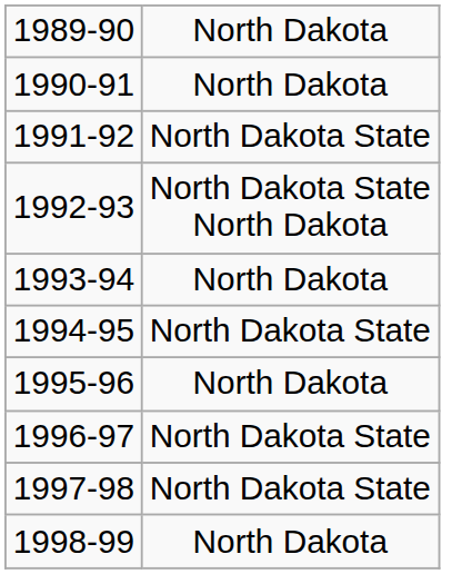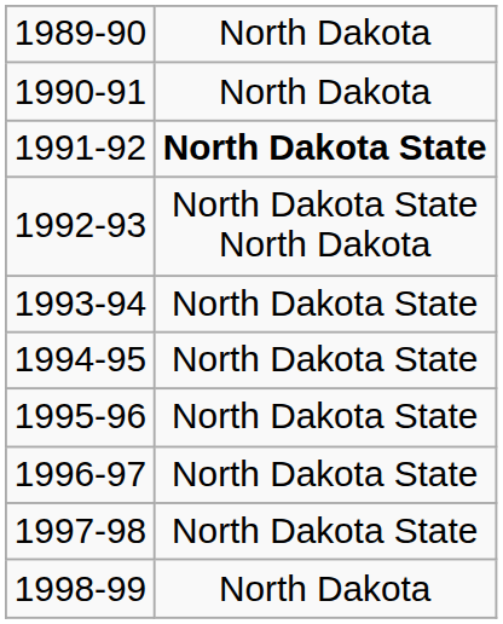1991-92 | column 2: normal -> bold
1993-94 | column 2: North Dakota -> North Dakota State
1995-96 | column 2: North Dakota -> North Dakota State
